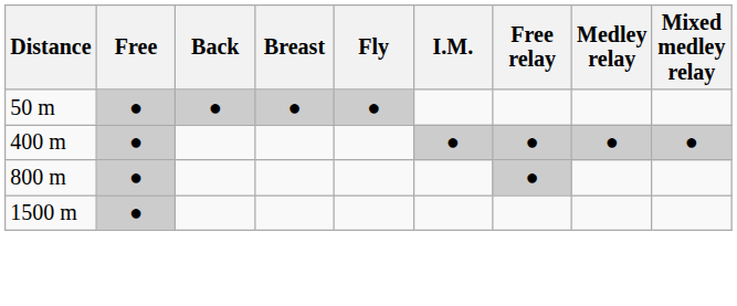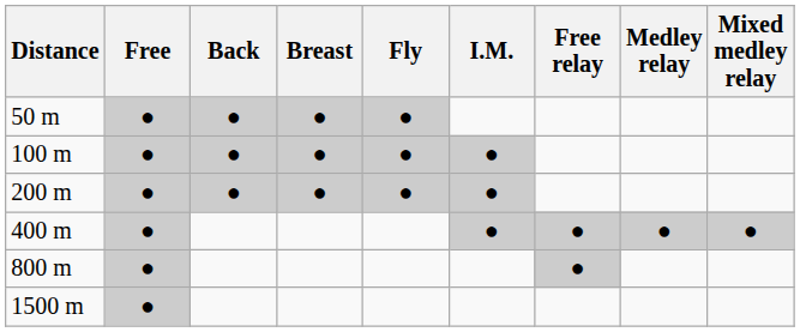+ row: 100 m | ● | ● | ● | ● | ●
+ row: 200 m | ● | ● | ● | ● | ●
